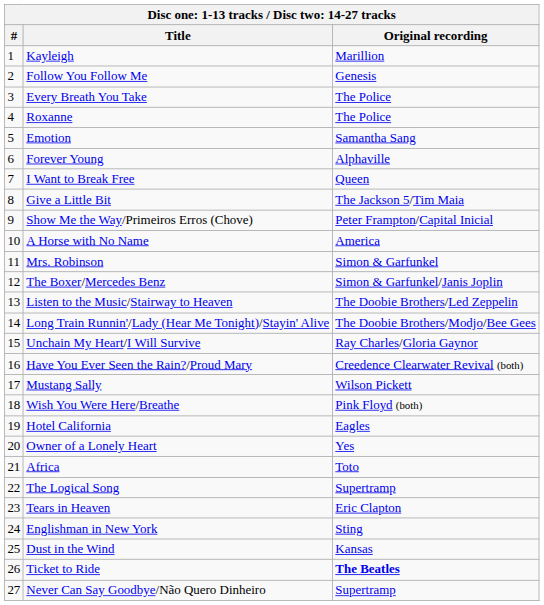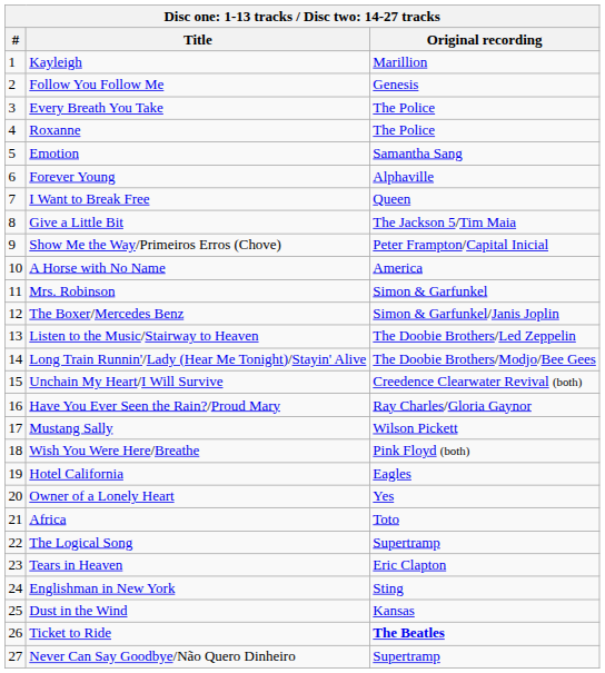Unchain My Heart/I Will Survive | Original recording: Ray Charles/Gloria Gaynor -> Creedence Clearwater Revival (both)
Have You Ever Seen the Rain?/Proud Mary | Original recording: Creedence Clearwater Revival (both) -> Ray Charles/Gloria Gaynor
